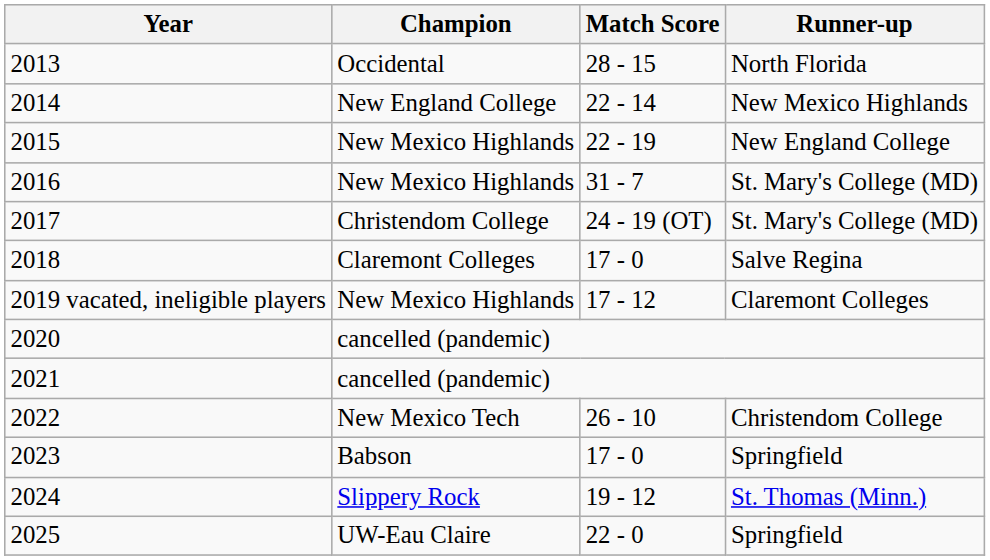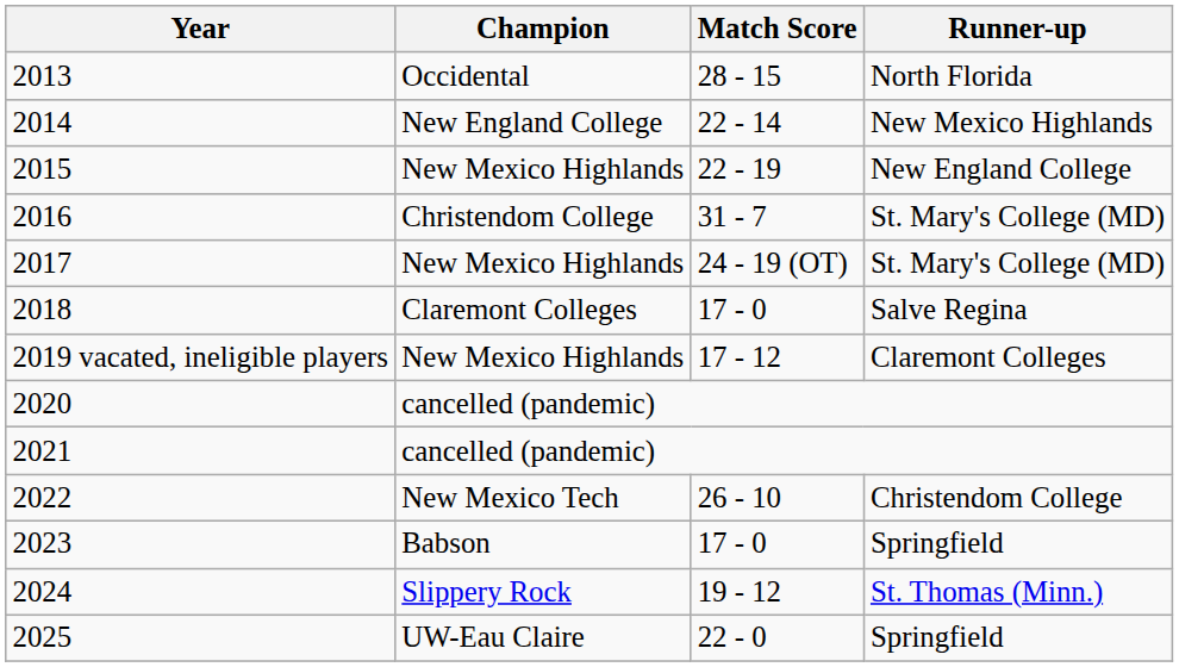2016 | Champion: New Mexico Highlands -> Christendom College
2017 | Champion: Christendom College -> New Mexico Highlands
